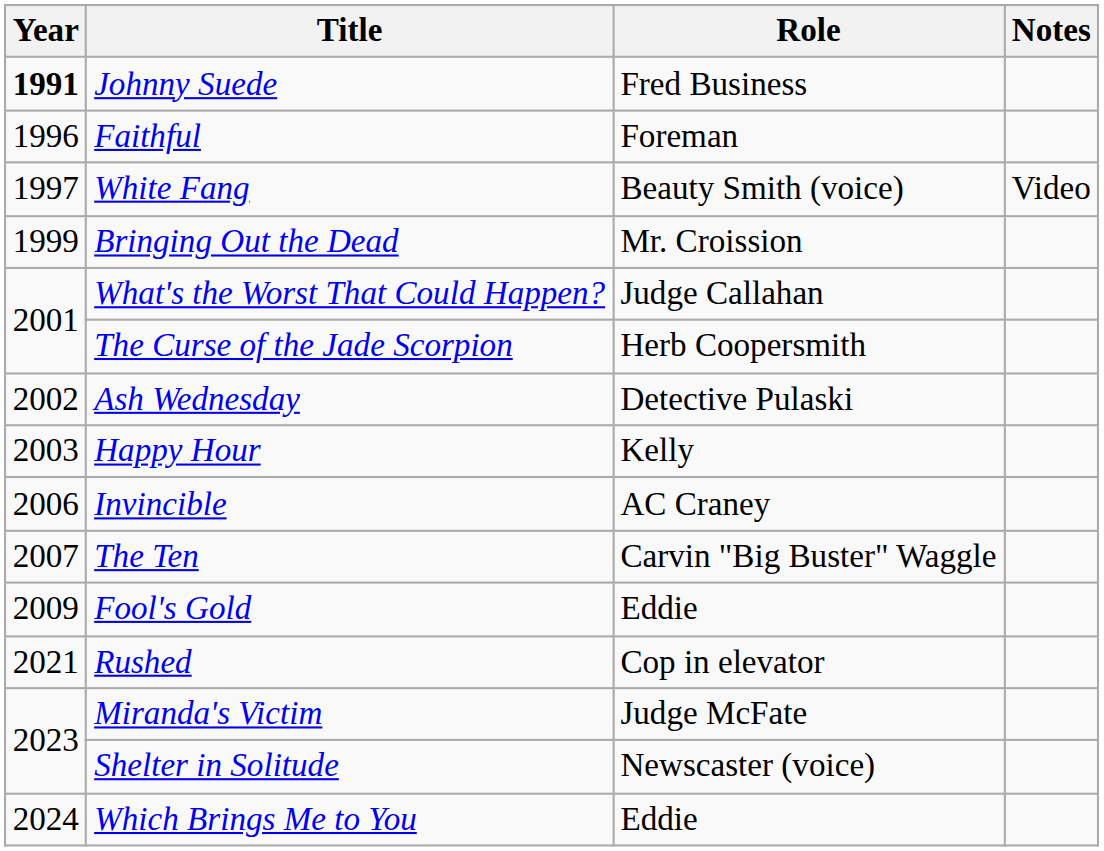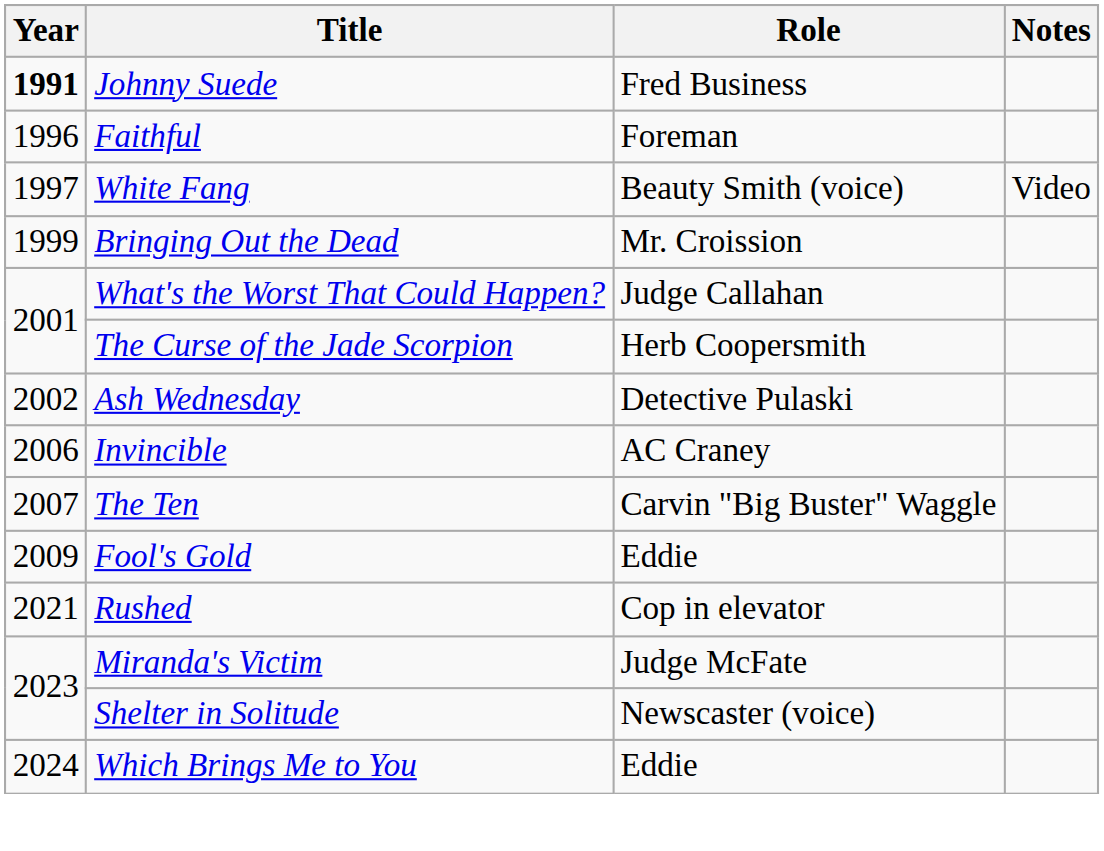- row: 2003 | Happy Hour | Kelly
